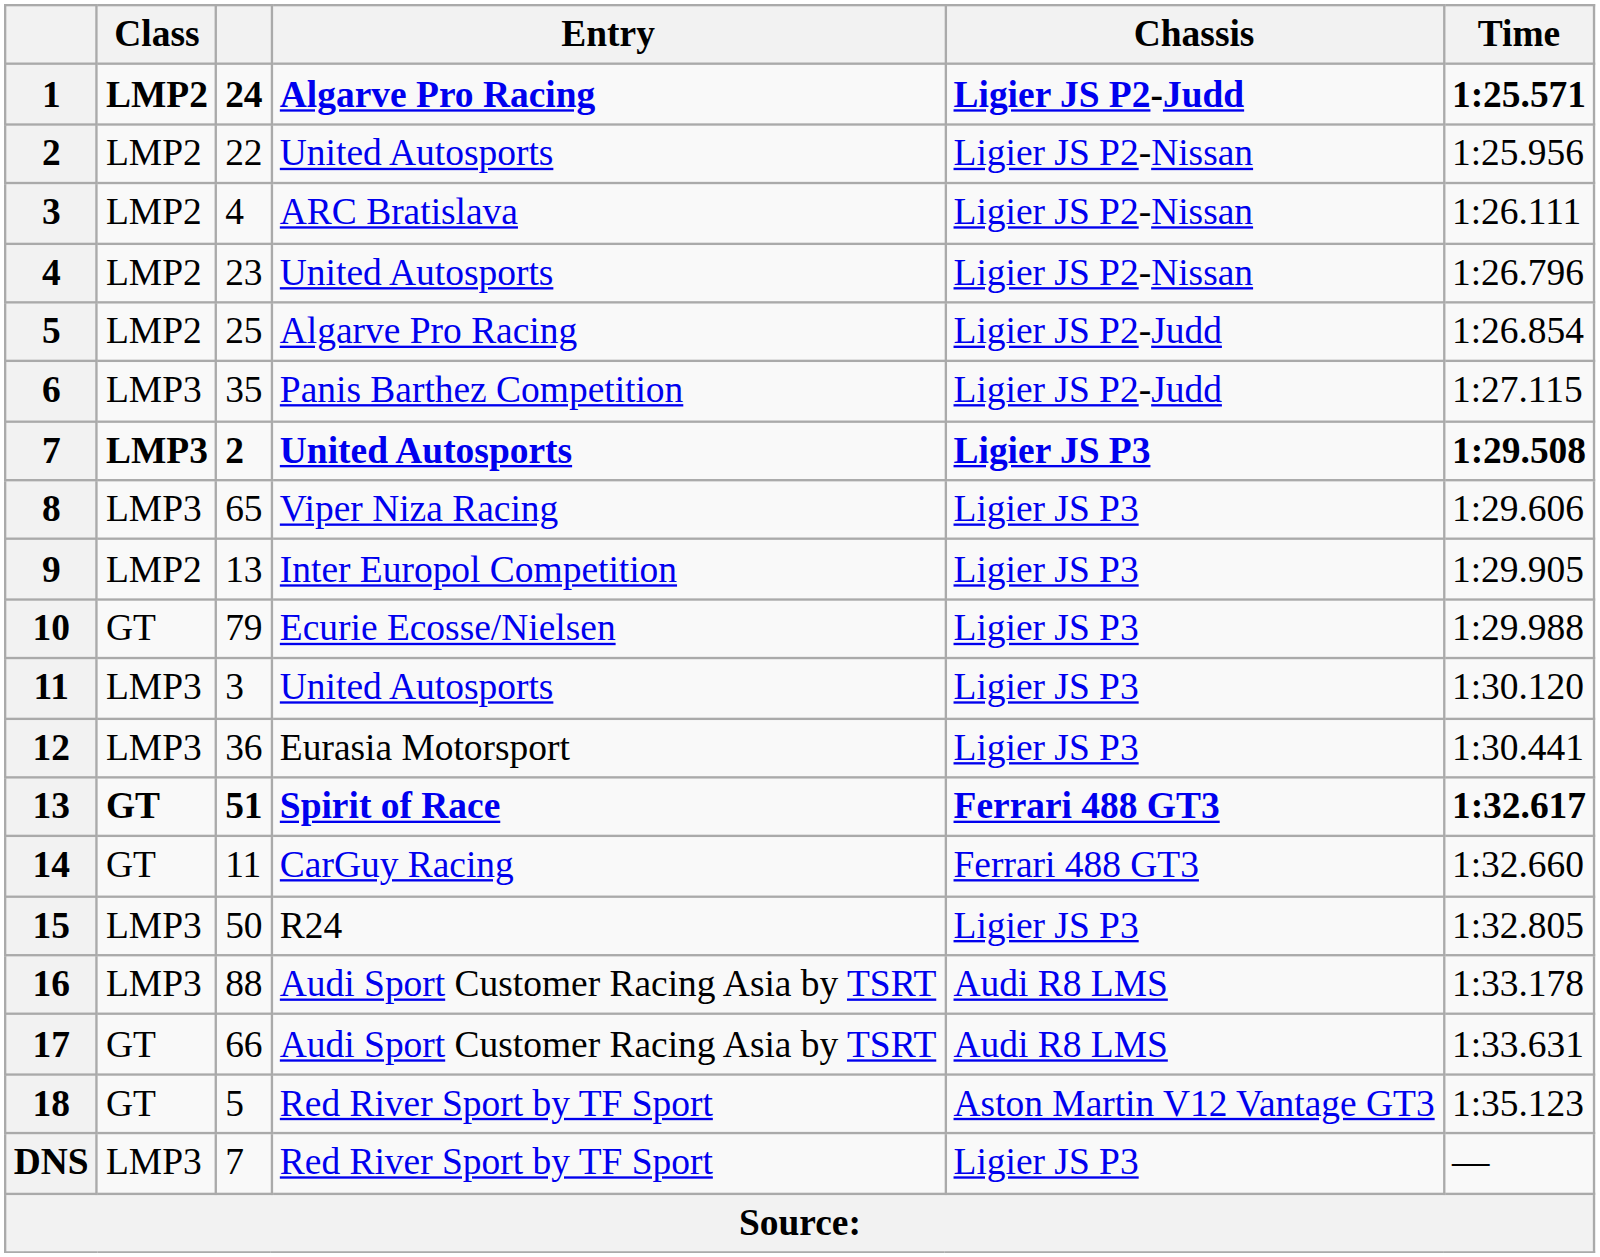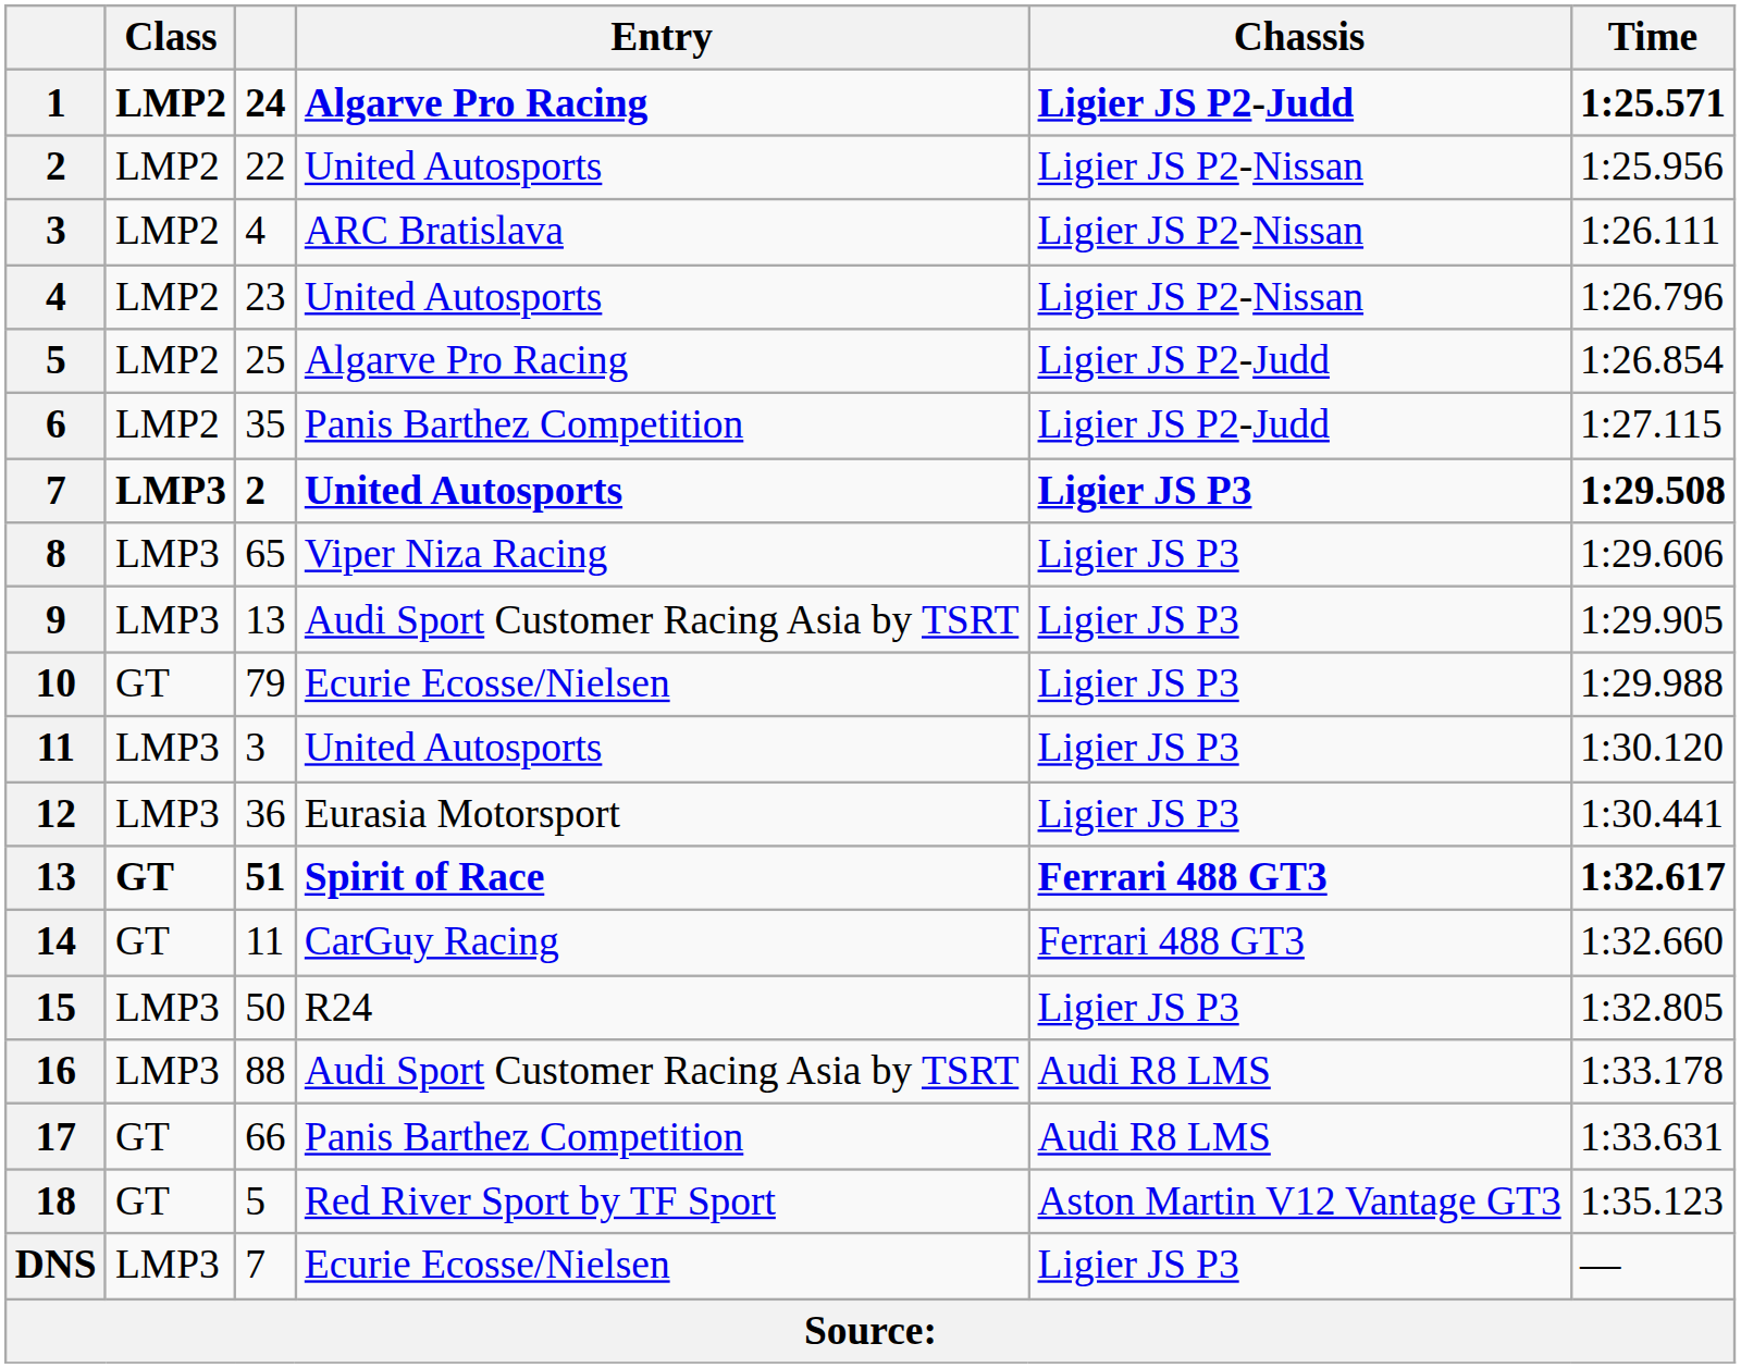6 | Class: LMP3 -> LMP2
9 | Class: LMP2 -> LMP3
9 | Entry: Inter Europol Competition -> Audi Sport Customer Racing Asia by TSRT
17 | Entry: Audi Sport Customer Racing Asia by TSRT -> Panis Barthez Competition
DNS | Entry: Red River Sport by TF Sport -> Ecurie Ecosse/Nielsen
